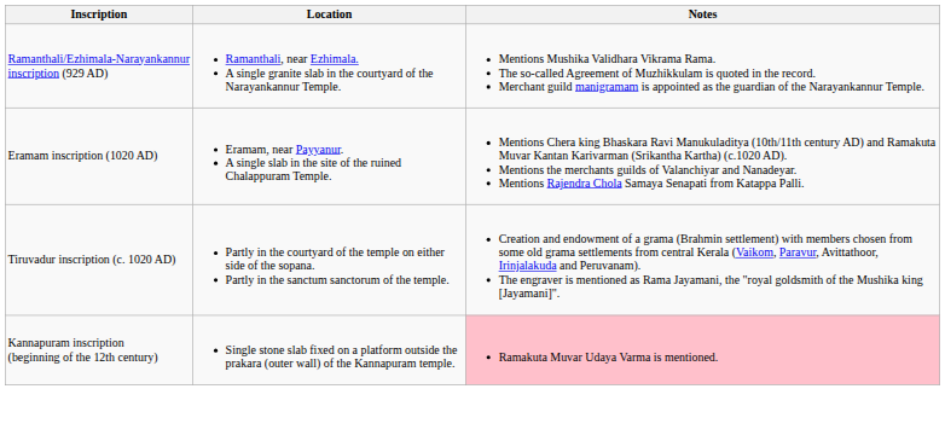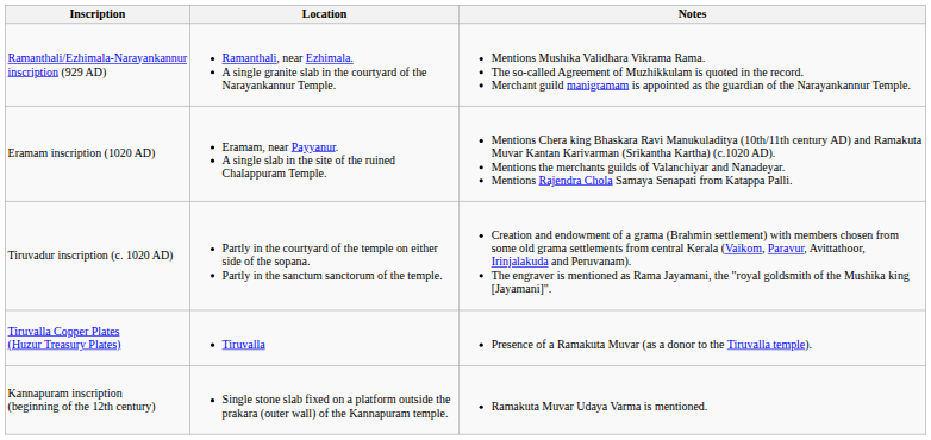+ row: Tiruvalla Copper Plates (Huzur Treasury Plates) | Tiruvalla | Presence of a Ramakuta Muvar (as a donor to the Tiruvalla temple).
Kannapuram inscription (beginning of the 12th century) | Notes: pink background -> no background
